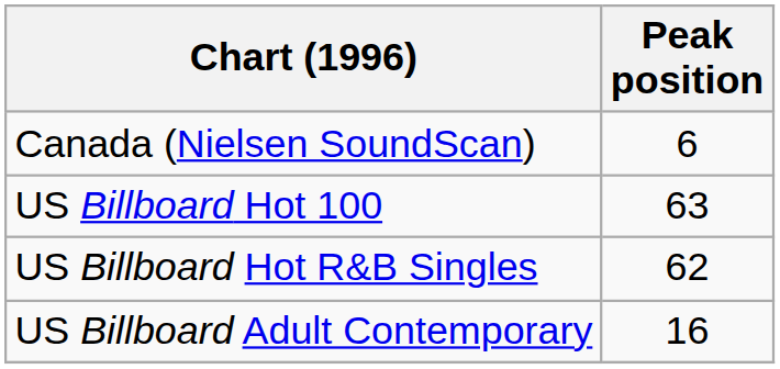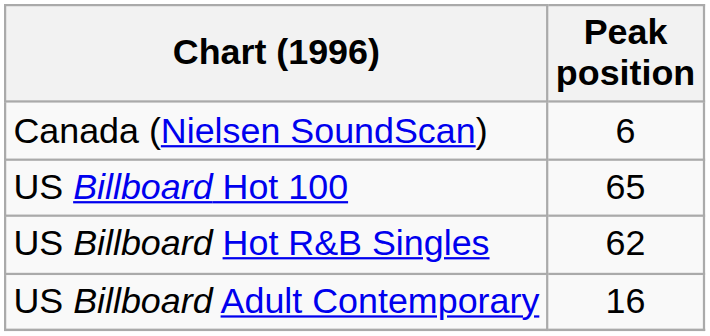US Billboard Hot 100 | Peak position: 63 -> 65
